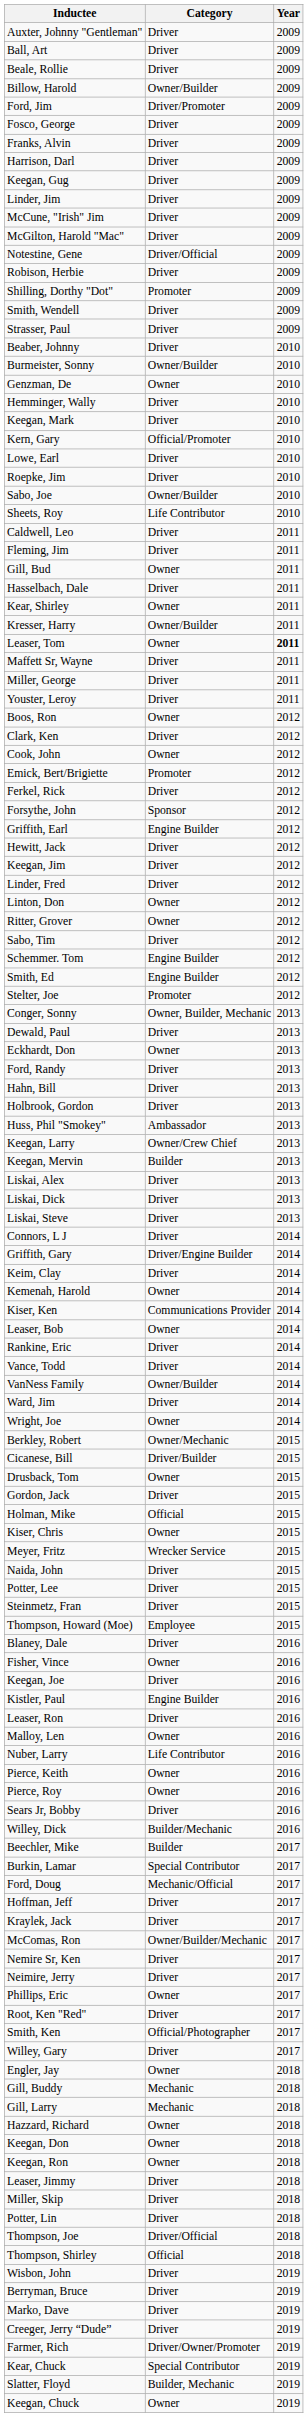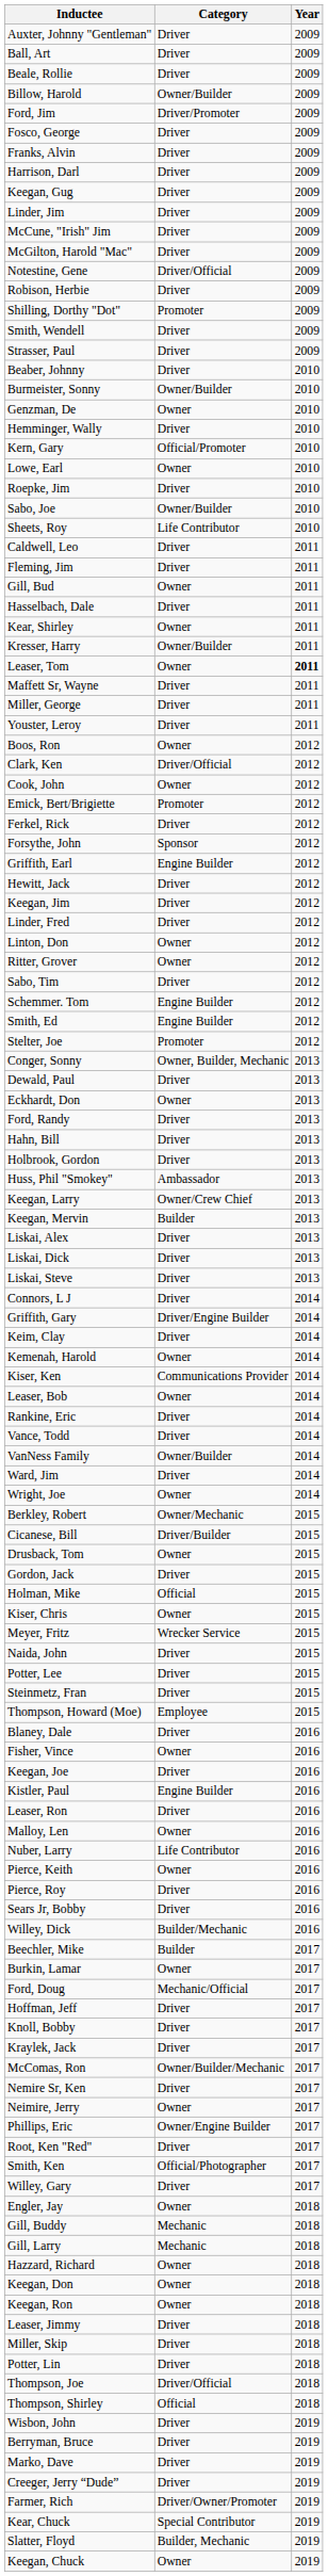- row: Keegan, Mark | Driver | 2010
Lowe, Earl | Category: Driver -> Owner
Clark, Ken | Category: Driver -> Driver/Official
Pierce, Roy | Category: Owner -> Driver
Burkin, Lamar | Category: Special Contributor -> Owner
+ row: Knoll, Bobby | Driver | 2017
Neimire, Jerry | Category: Driver -> Owner
Phillips, Eric | Category: Owner -> Owner/Engine Builder
